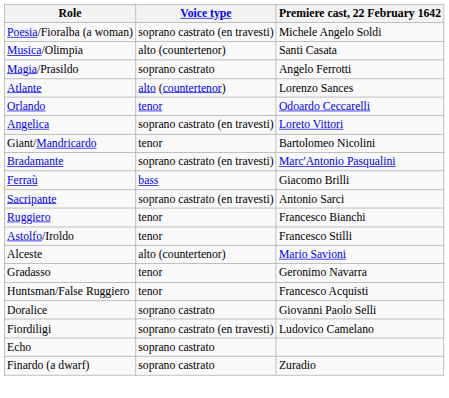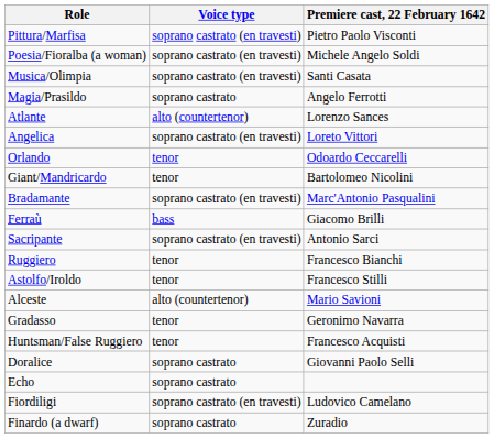+ row: Pittura/Marfisa | soprano castrato (en travesti) | Pietro Paolo Visconti
Musica/Olimpia | Voice type: alto (countertenor) -> soprano castrato (en travesti)
rows swapped: Orlando <-> Angelica
rows swapped: Fiordiligi <-> Echo
